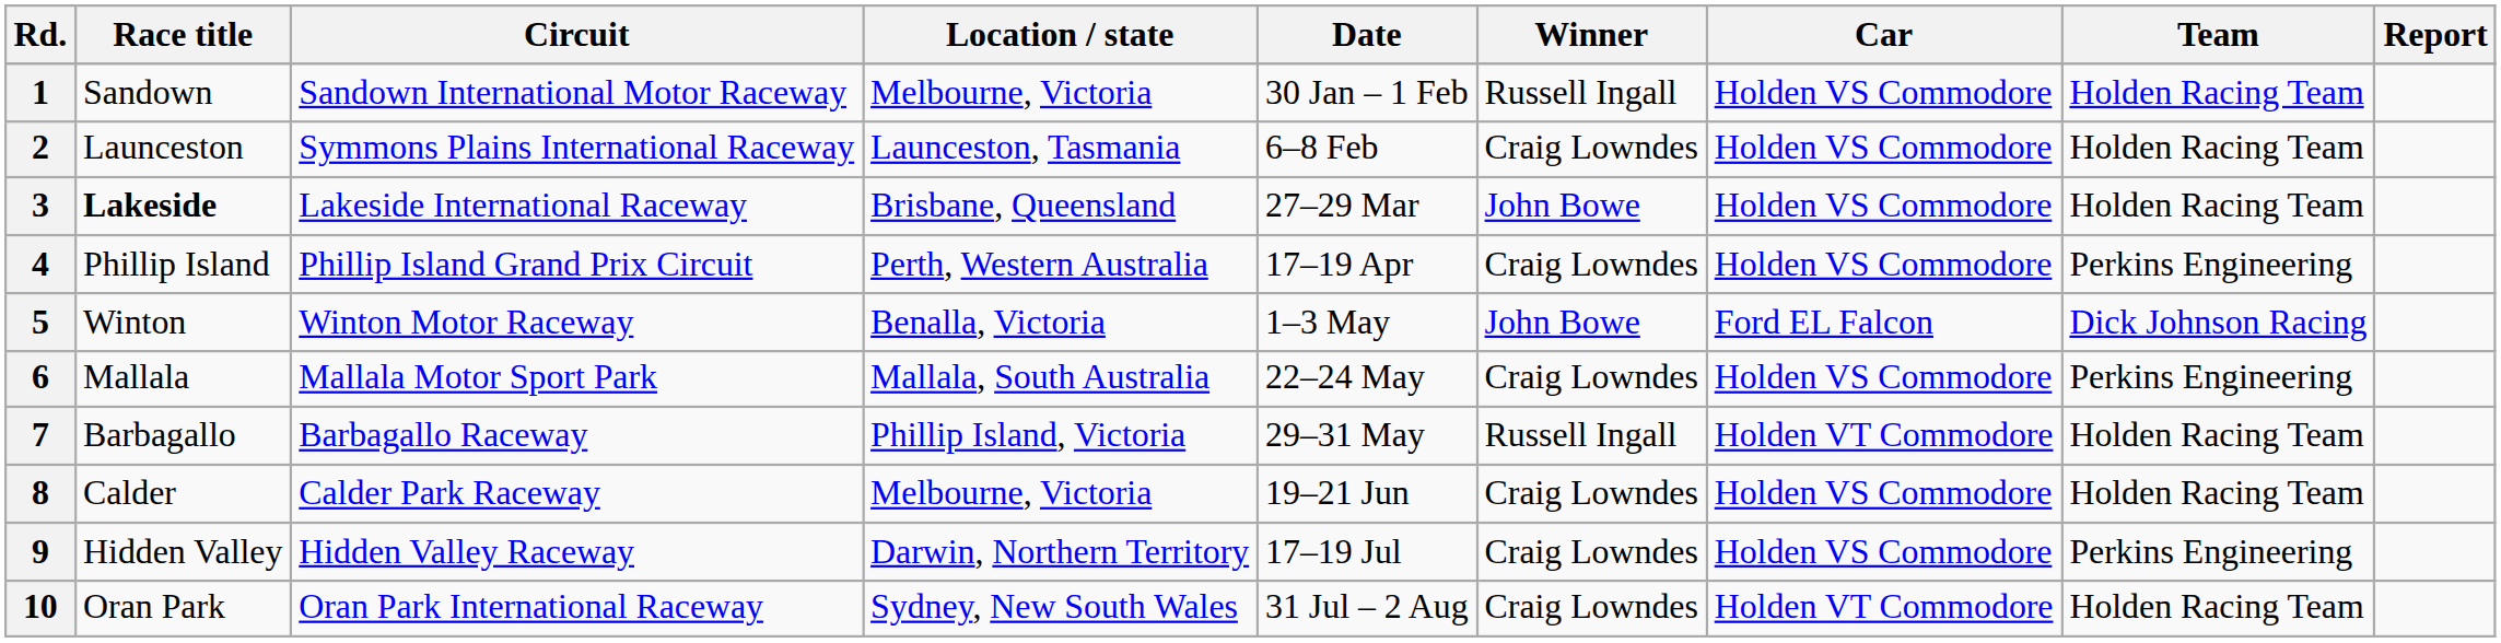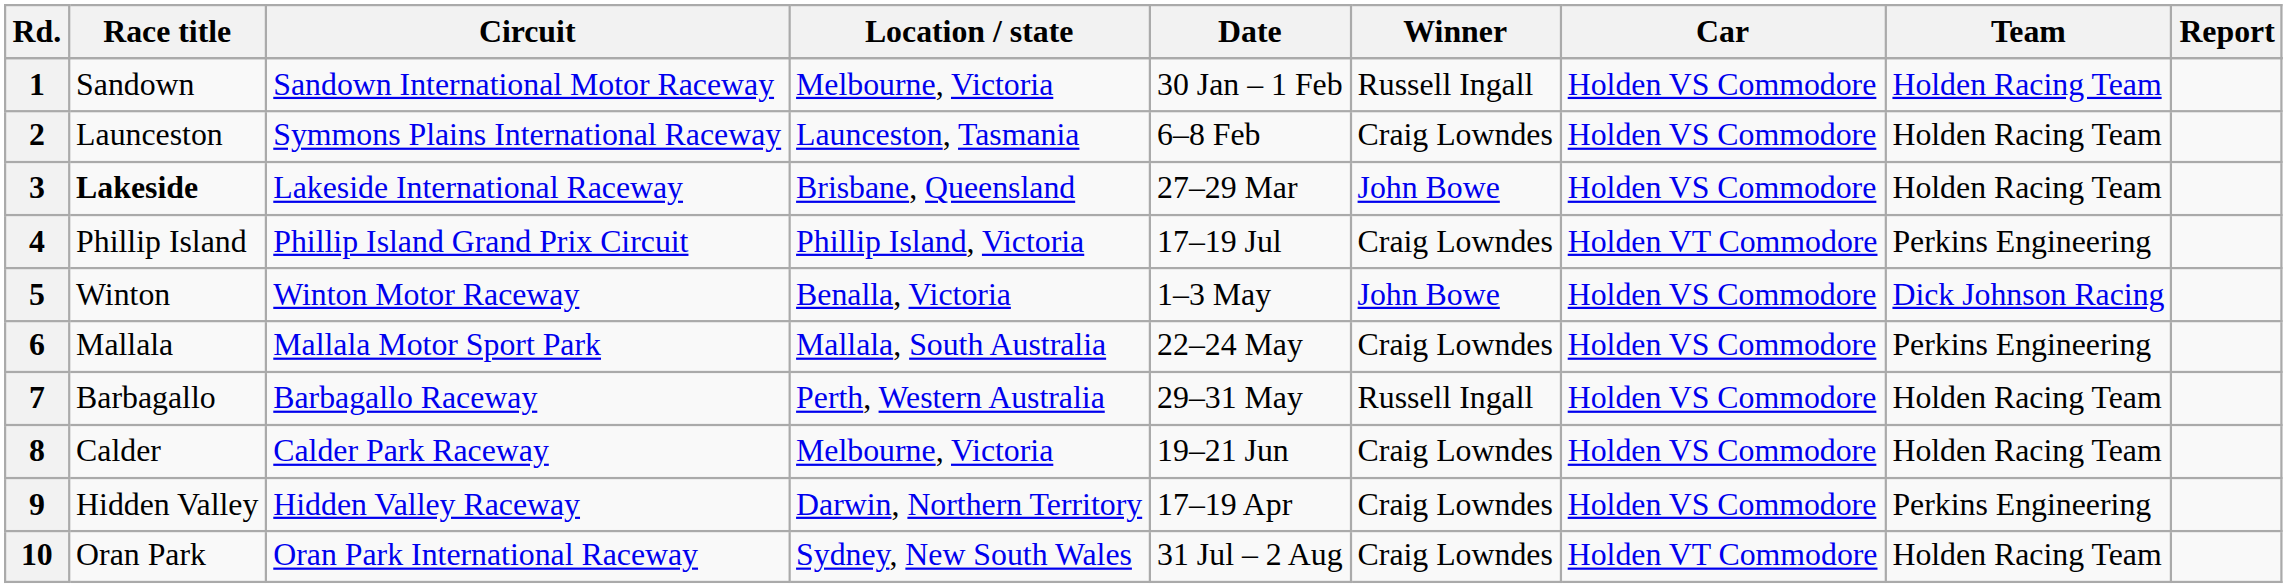4 | Location / state: Perth, Western Australia -> Phillip Island, Victoria
4 | Date: 17–19 Apr -> 17–19 Jul
4 | Car: Holden VS Commodore -> Holden VT Commodore
5 | Car: Ford EL Falcon -> Holden VS Commodore
7 | Location / state: Phillip Island, Victoria -> Perth, Western Australia
7 | Car: Holden VT Commodore -> Holden VS Commodore
9 | Date: 17–19 Jul -> 17–19 Apr
